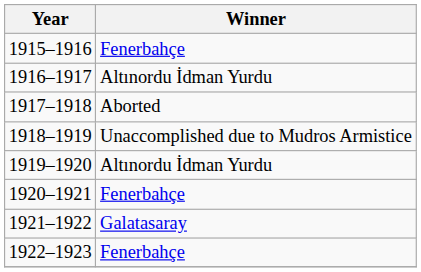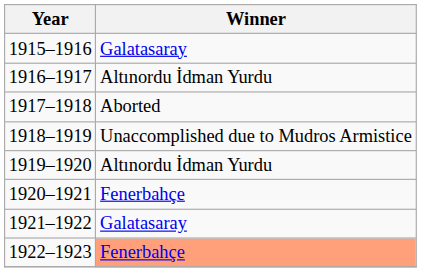1915–1916 | Winner: Fenerbahçe -> Galatasaray
1922–1923 | Winner: no background -> lightsalmon background
